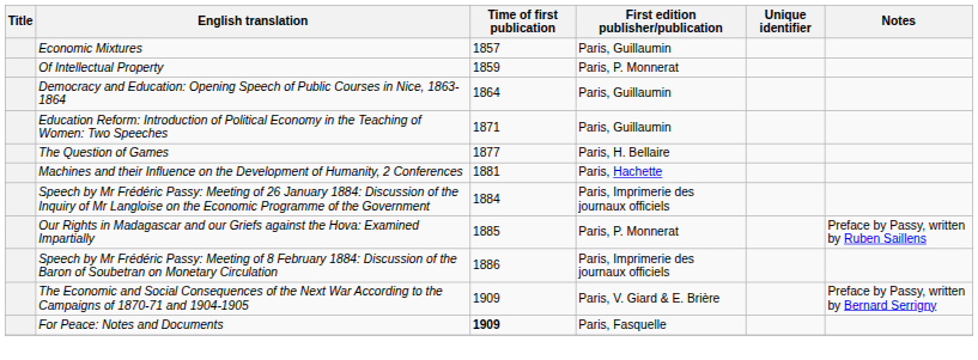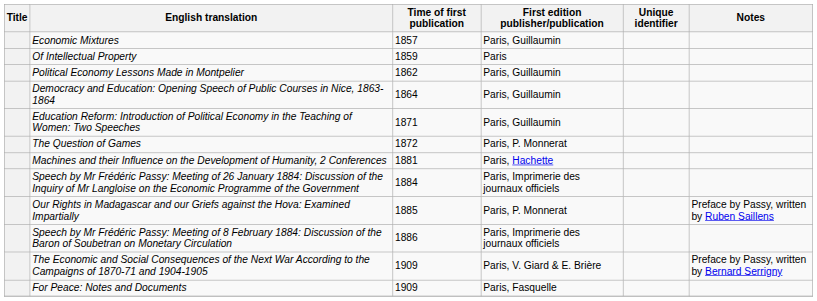Of Intellectual Property | First edition publisher/publication: Paris, P. Monnerat -> Paris
+ row: Political Economy Lessons Made in Montpelier | 1862 | Paris, Guillaumin
The Question of Games | Time of first publication: 1877 -> 1872
The Question of Games | First edition publisher/publication: Paris, H. Bellaire -> Paris, P. Monnerat
For Peace: Notes and Documents | Time of first publication: bold -> normal
